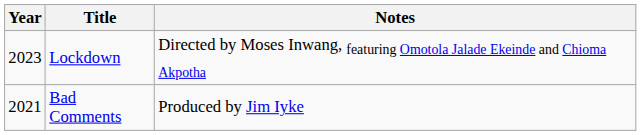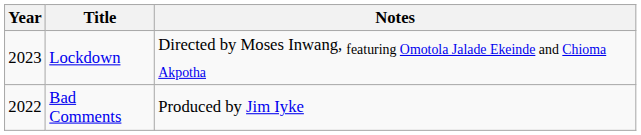Bad Comments | Year: 2021 -> 2022
